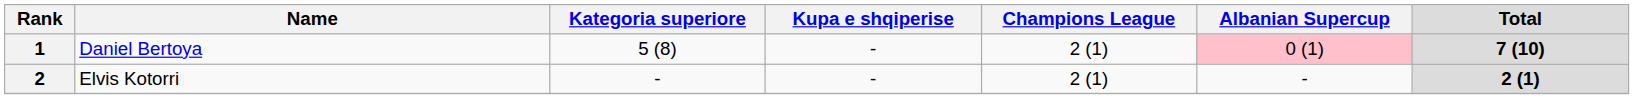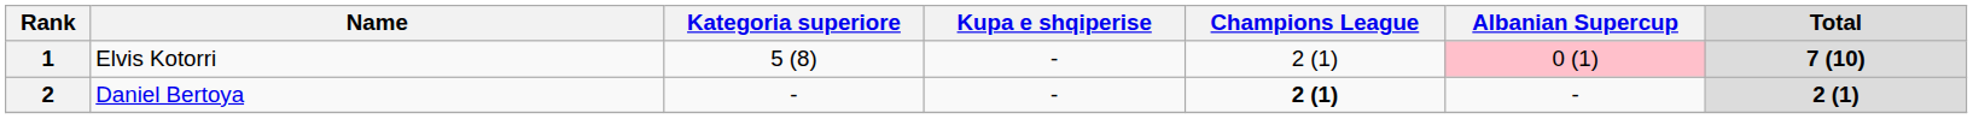1 | Name: Daniel Bertoya -> Elvis Kotorri
2 | Name: Elvis Kotorri -> Daniel Bertoya
2 | Champions League: normal -> bold
